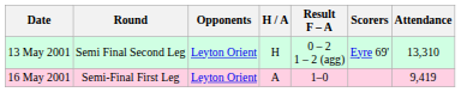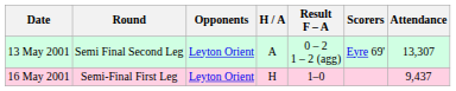13 May 2001 | H / A: H -> A
13 May 2001 | Attendance: 13,310 -> 13,307
16 May 2001 | H / A: A -> H
16 May 2001 | Attendance: 9,419 -> 9,437
